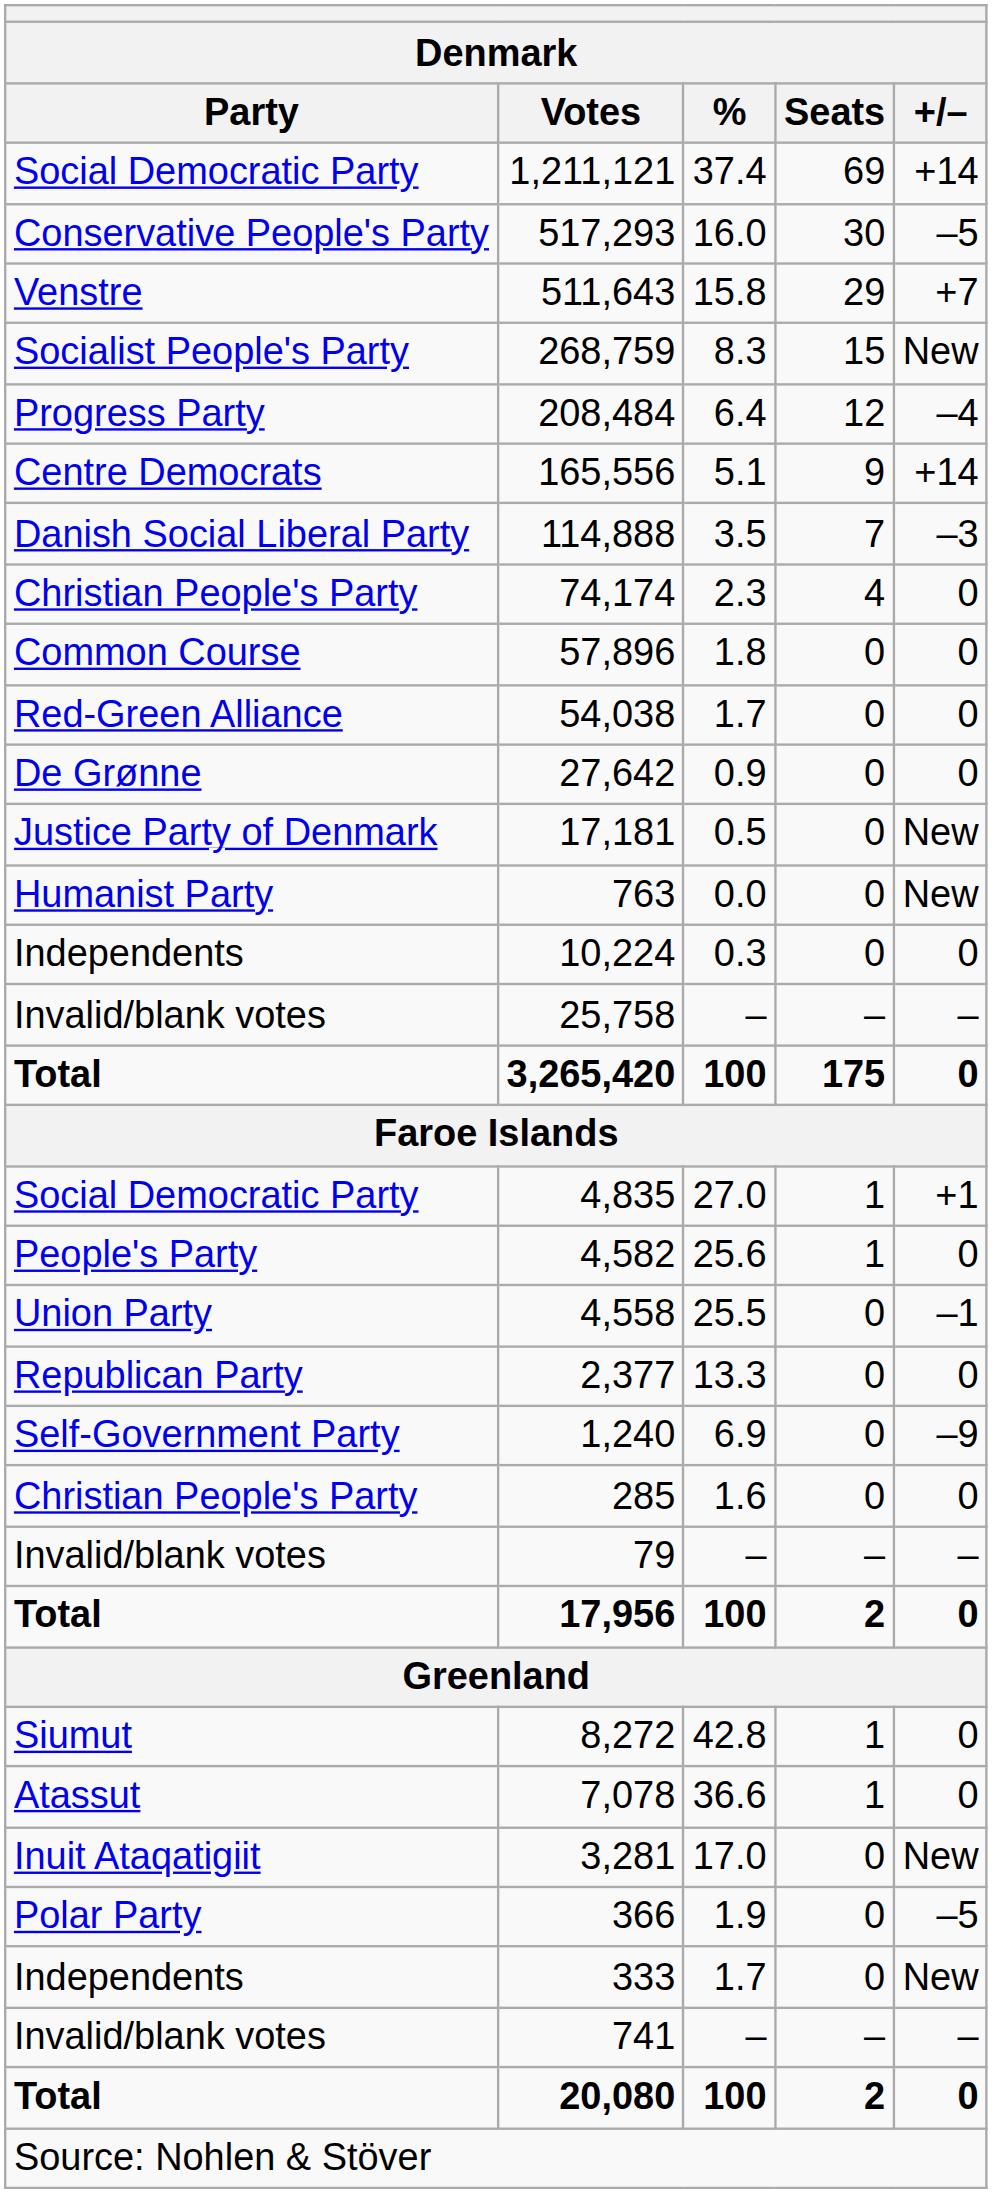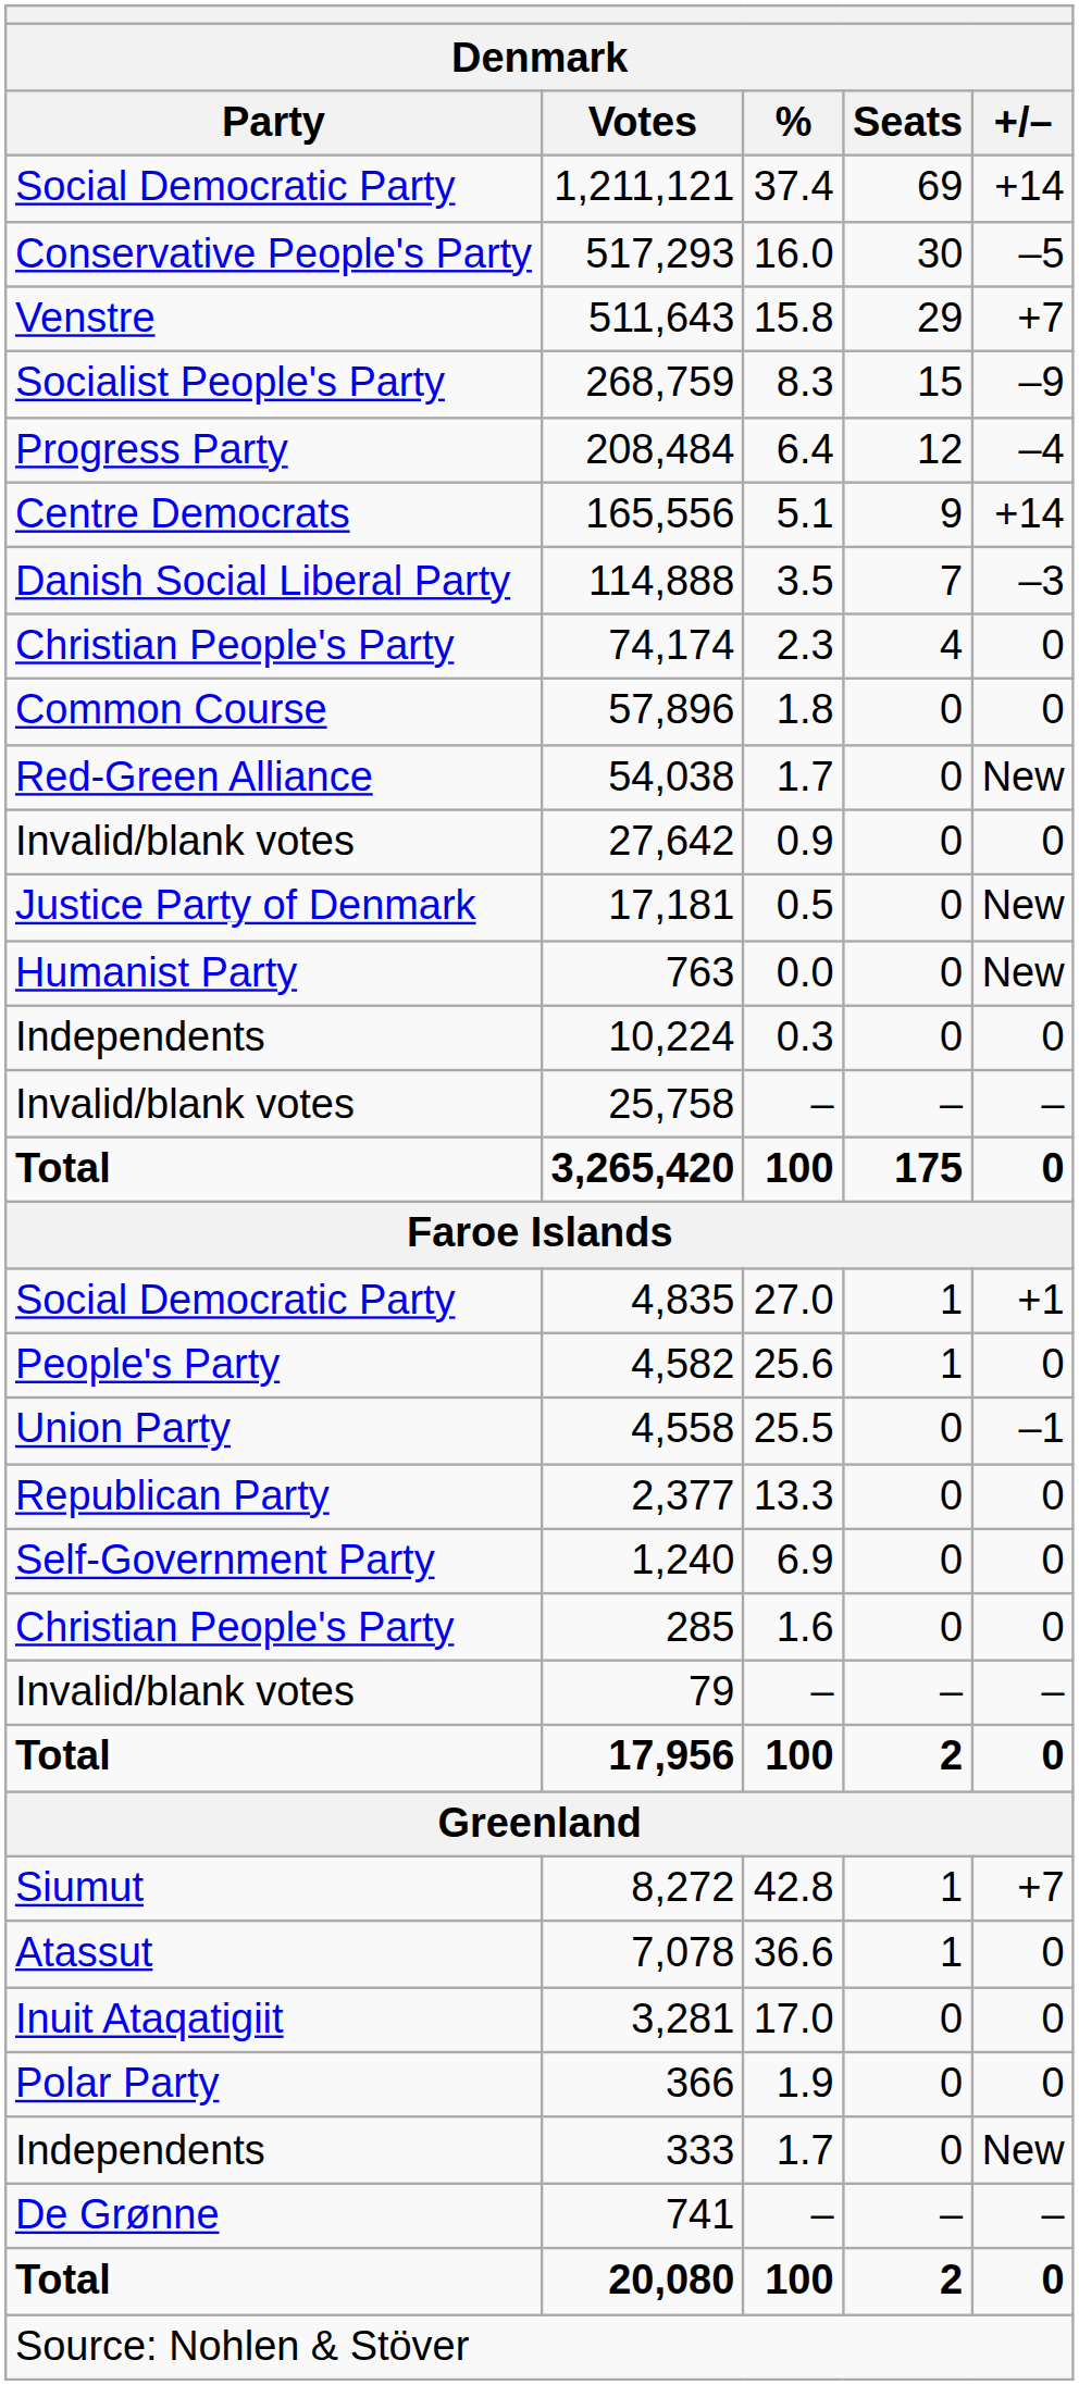268,759 | Denmark / +/–: New -> –9
54,038 | Denmark / +/–: 0 -> New
27,642 | Denmark / Party: De Grønne -> Invalid/blank votes
1,240 | Denmark / +/–: –9 -> 0
8,272 | Denmark / +/–: 0 -> +7
3,281 | Denmark / +/–: New -> 0
366 | Denmark / +/–: –5 -> 0
741 | Denmark / Party: Invalid/blank votes -> De Grønne
